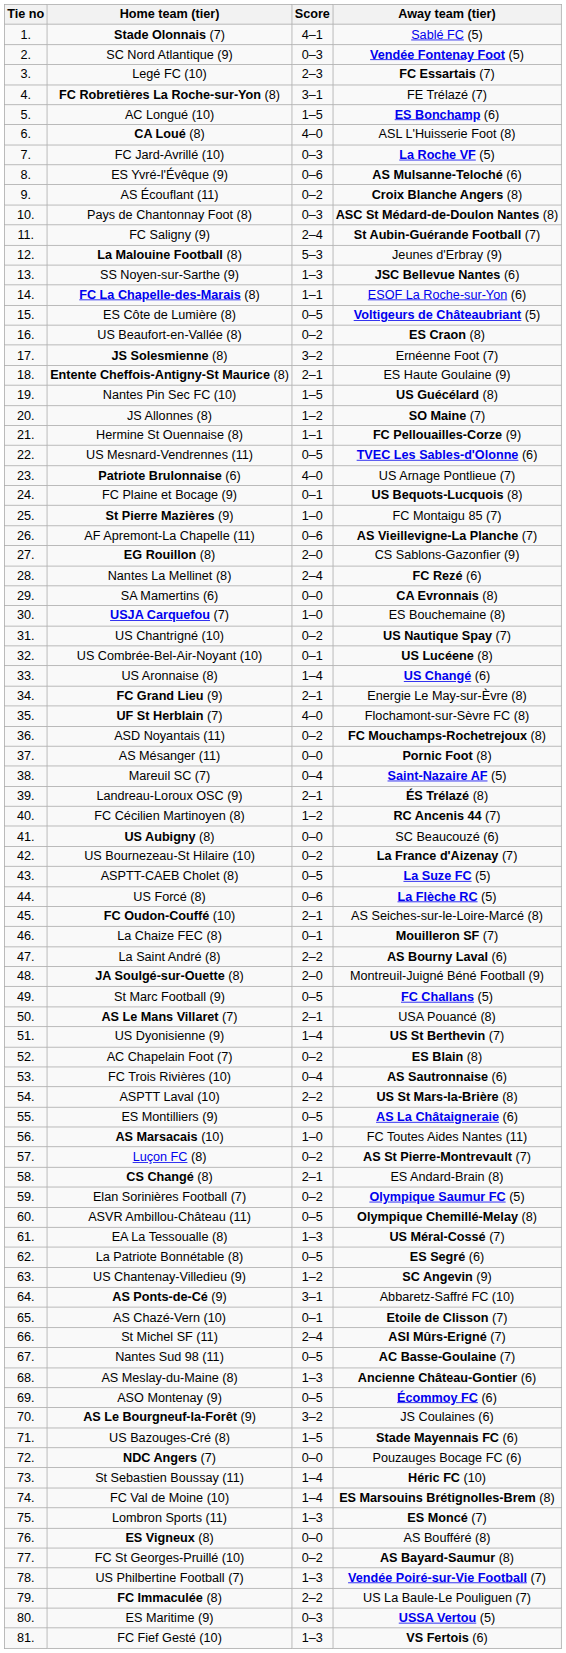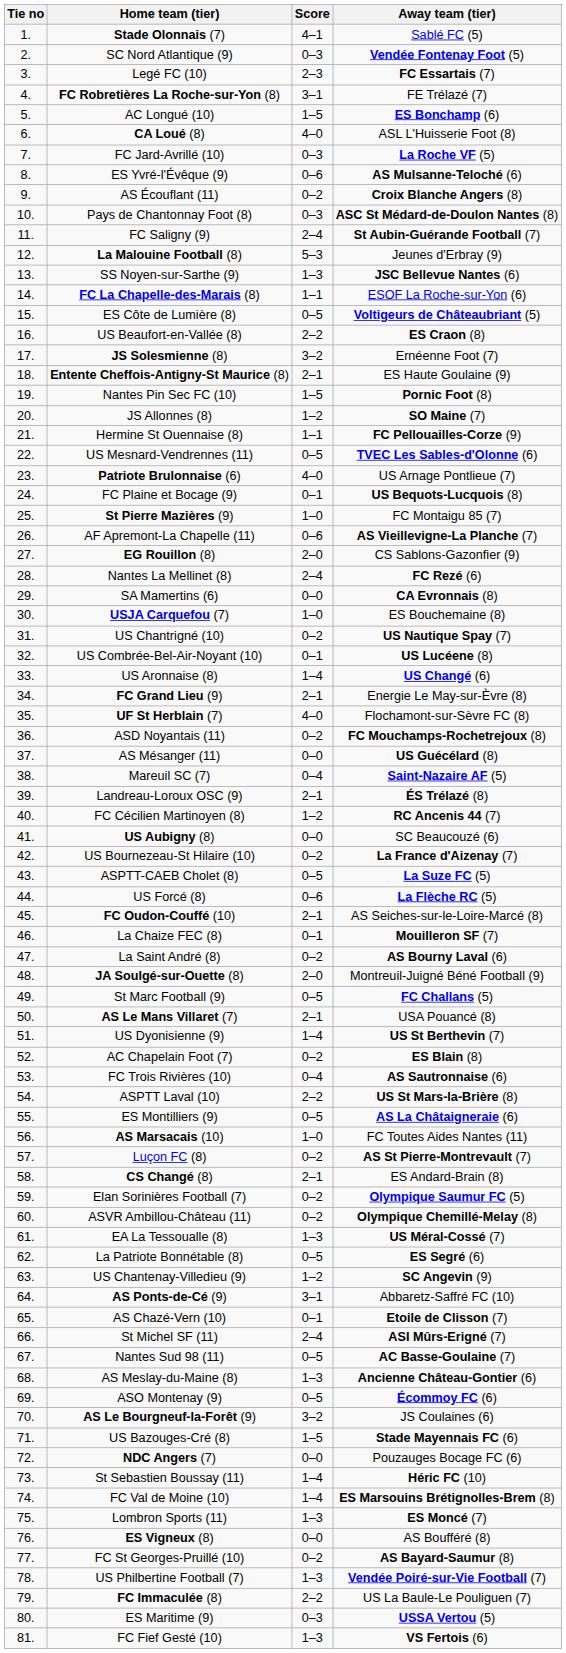US Beaufort-en-Vallée (8) | Score: 0–2 -> 2–2
Nantes Pin Sec FC (10) | Away team (tier): US Guécélard (8) -> Pornic Foot (8)
AS Mésanger (11) | Away team (tier): Pornic Foot (8) -> US Guécélard (8)
La Saint André (8) | Score: 2–2 -> 0–2
ASVR Ambillou-Château (11) | Score: 0–5 -> 0–2
